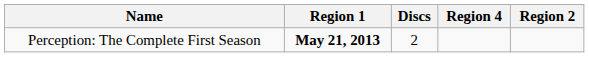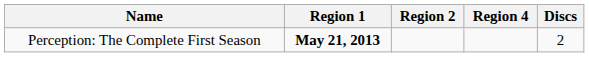columns swapped: Region 2 <-> Discs
